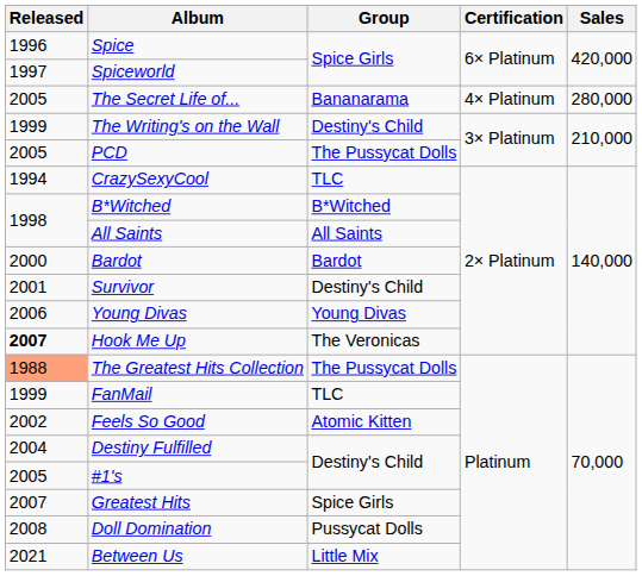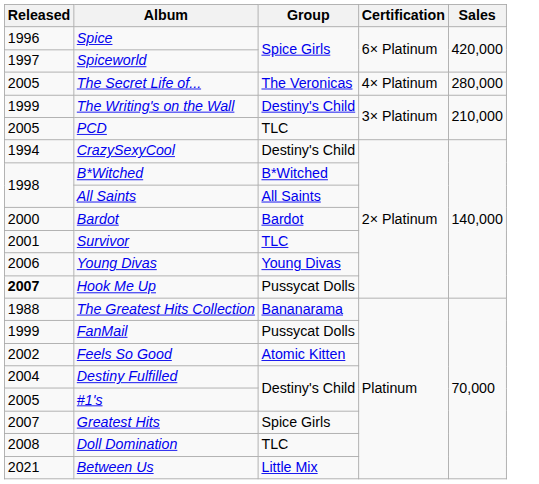The Secret Life of... | Group: Bananarama -> The Veronicas
PCD | Group: The Pussycat Dolls -> TLC
CrazySexyCool | Group: TLC -> Destiny's Child
Survivor | Group: Destiny's Child -> TLC
Hook Me Up | Group: The Veronicas -> Pussycat Dolls
The Greatest Hits Collection | Released: lightsalmon background -> no background
The Greatest Hits Collection | Group: The Pussycat Dolls -> Bananarama
FanMail | Group: TLC -> Pussycat Dolls
Doll Domination | Group: Pussycat Dolls -> TLC
